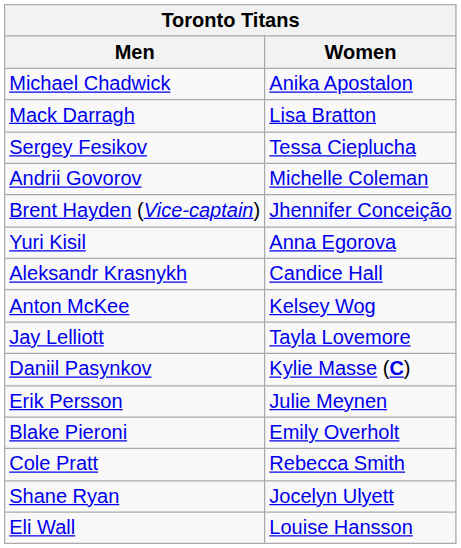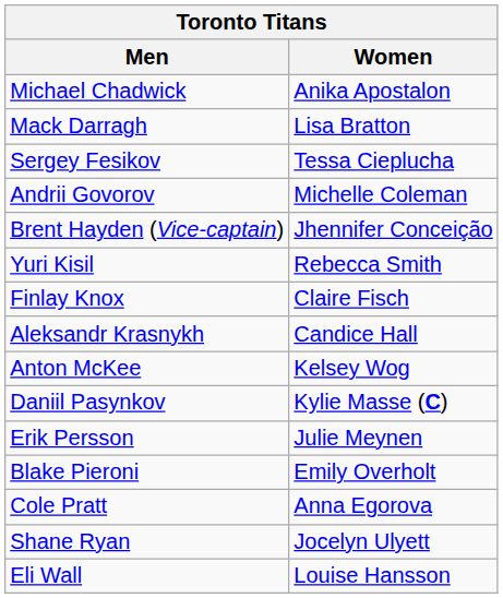Yuri Kisil | Women: Anna Egorova -> Rebecca Smith
+ row: Finlay Knox | Claire Fisch
- row: Jay Lelliott | Tayla Lovemore
Cole Pratt | Women: Rebecca Smith -> Anna Egorova
